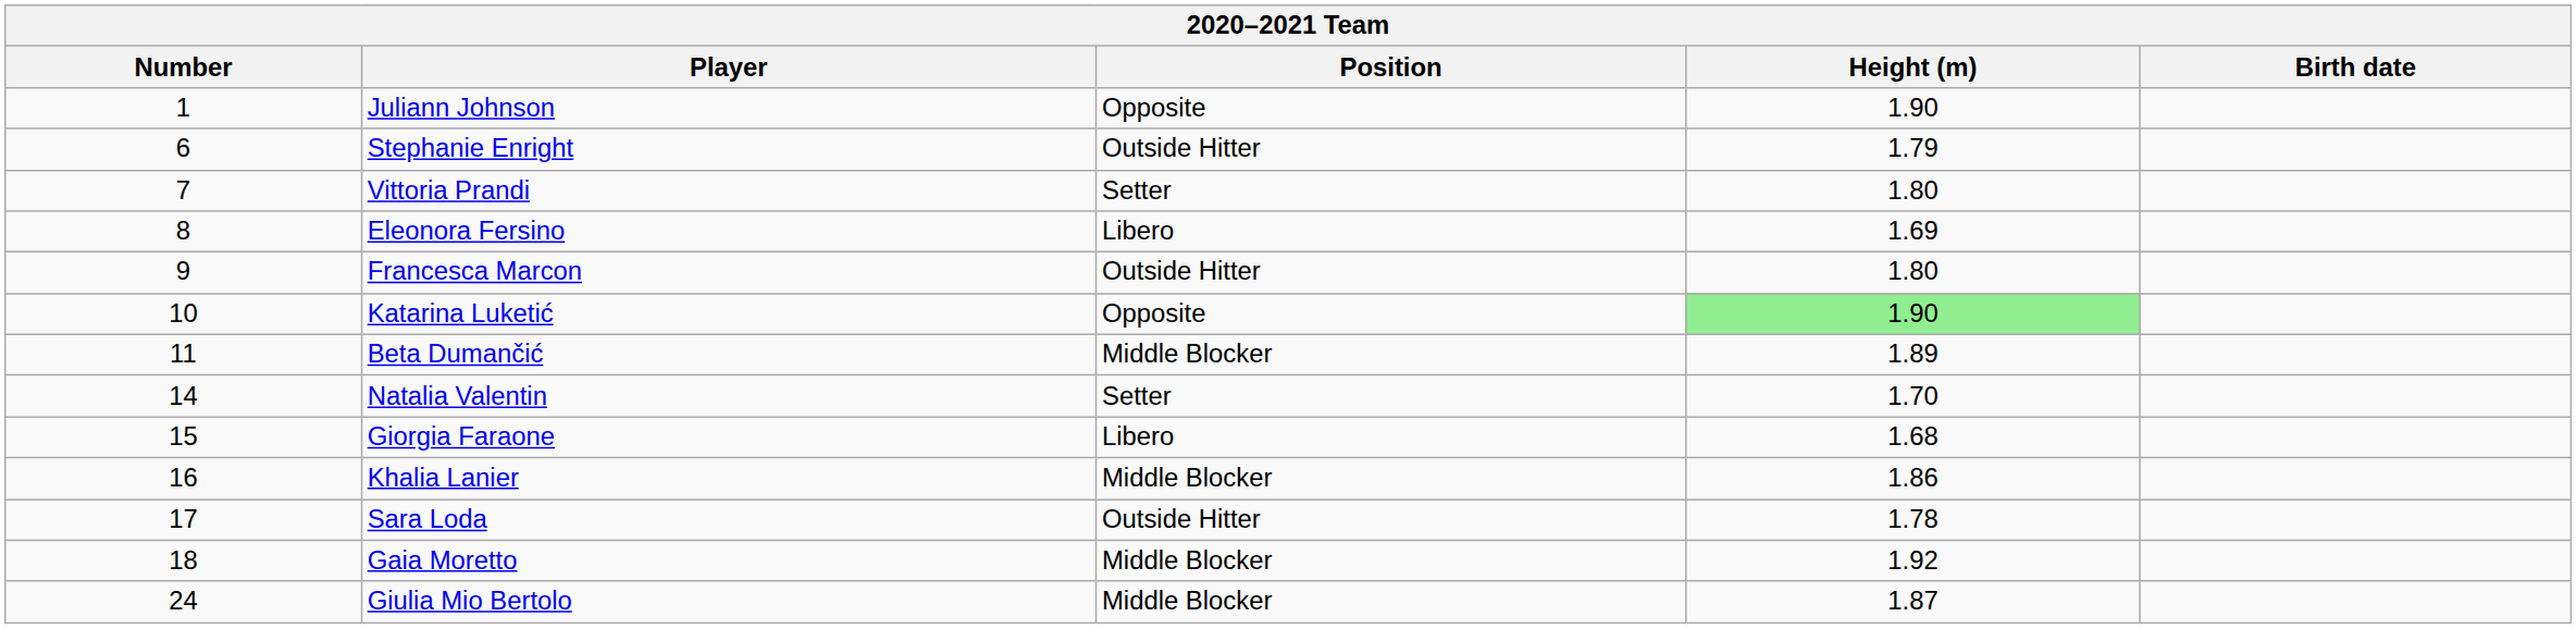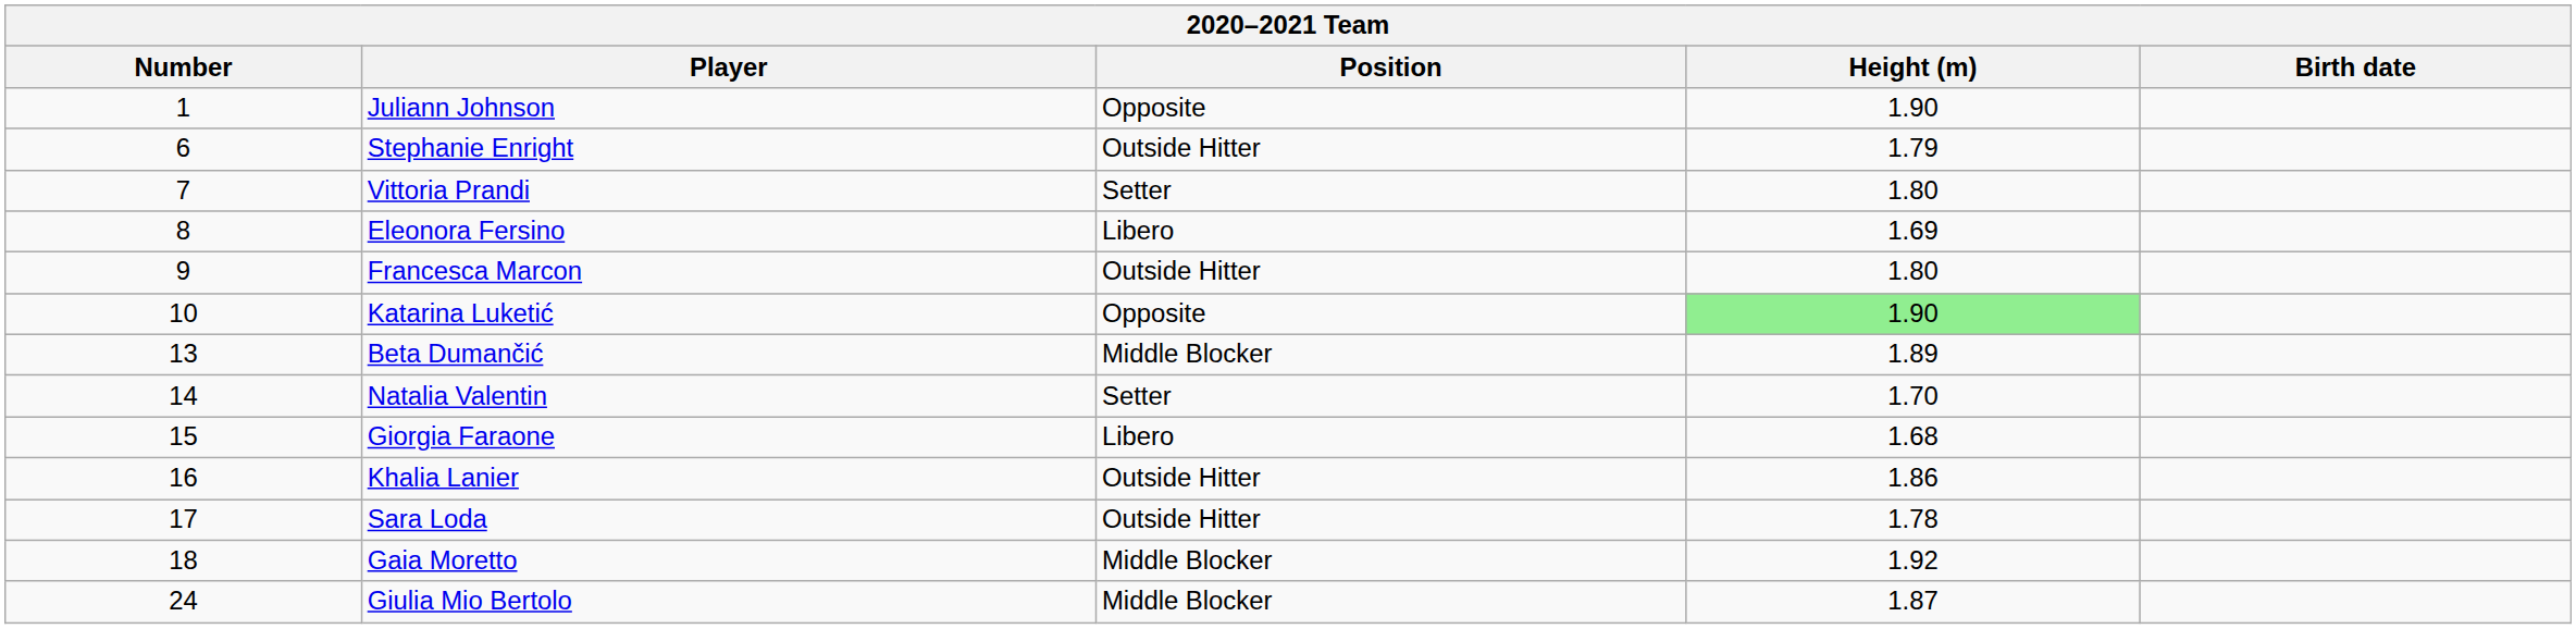Beta Dumančić | Number: 11 -> 13
Khalia Lanier | Position: Middle Blocker -> Outside Hitter
